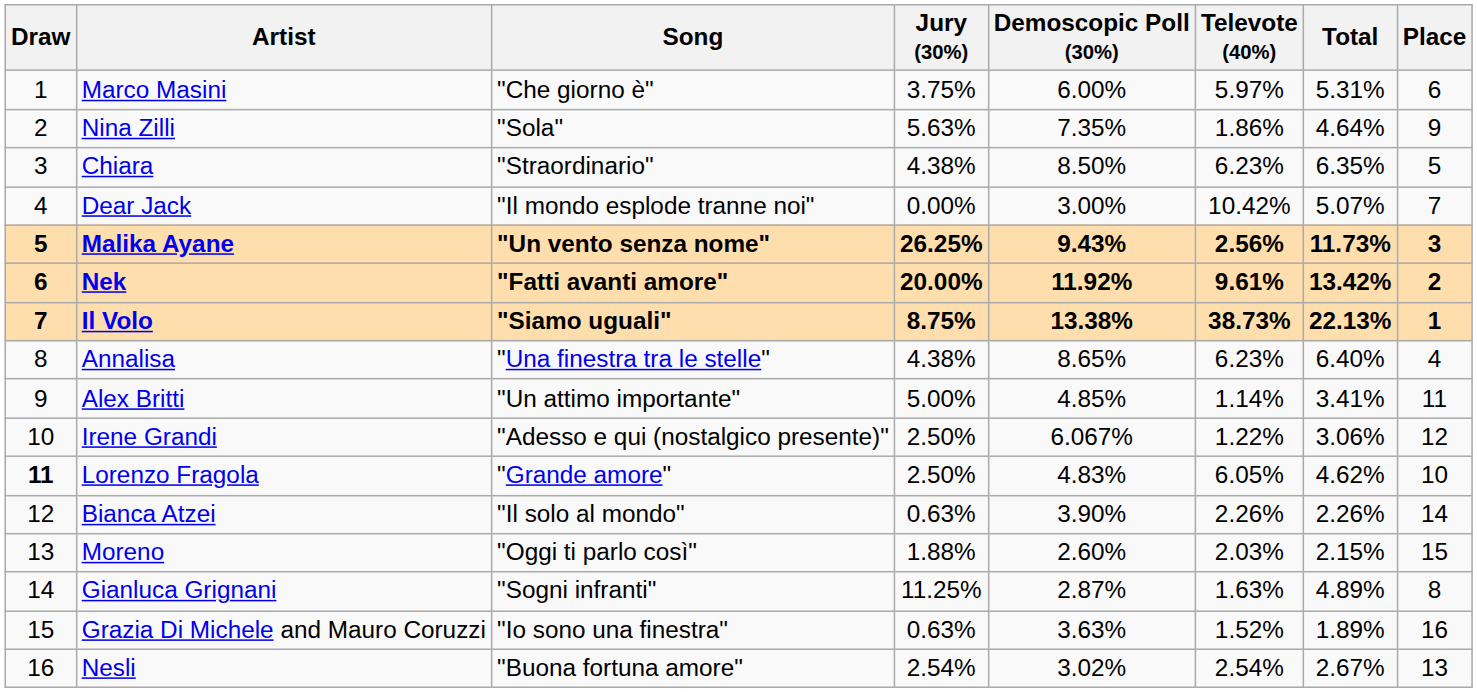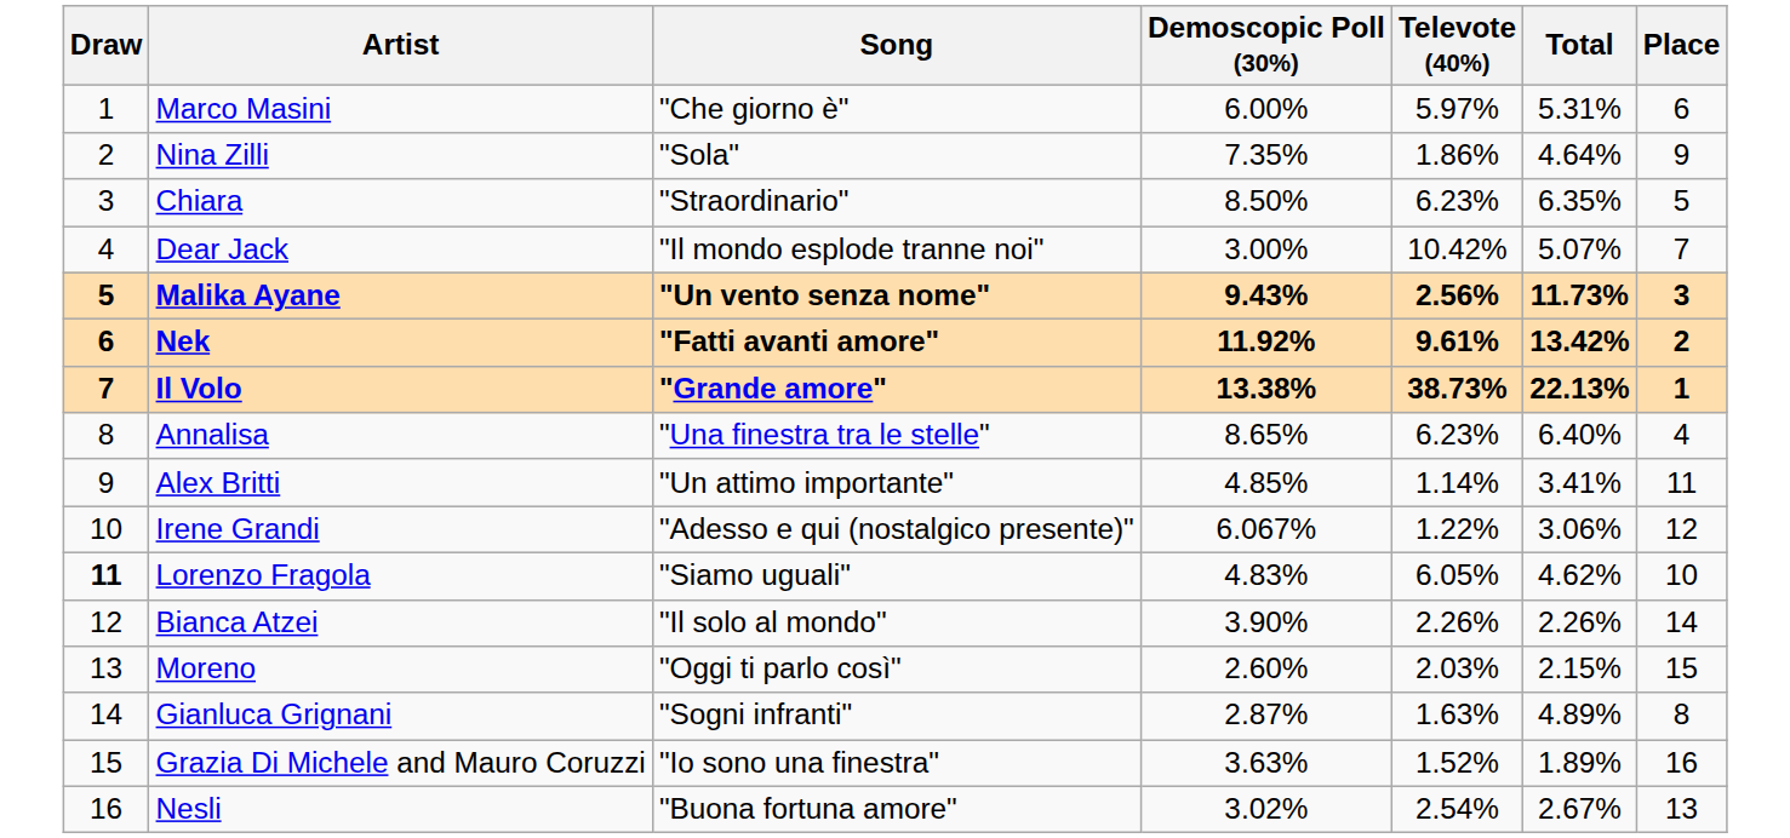- column: Jury (30%) | 3.75% | 5.63% | 4.38% | 0.00% | 26.25% | 20.00% | 8.75% | 4.38% | 5.00% | 2.50% | 2.50% | 0.63% | 1.88% | 11.25% | 0.63% | 2.54%
Il Volo | Song: "Siamo uguali" -> "Grande amore"
Lorenzo Fragola | Song: "Grande amore" -> "Siamo uguali"
